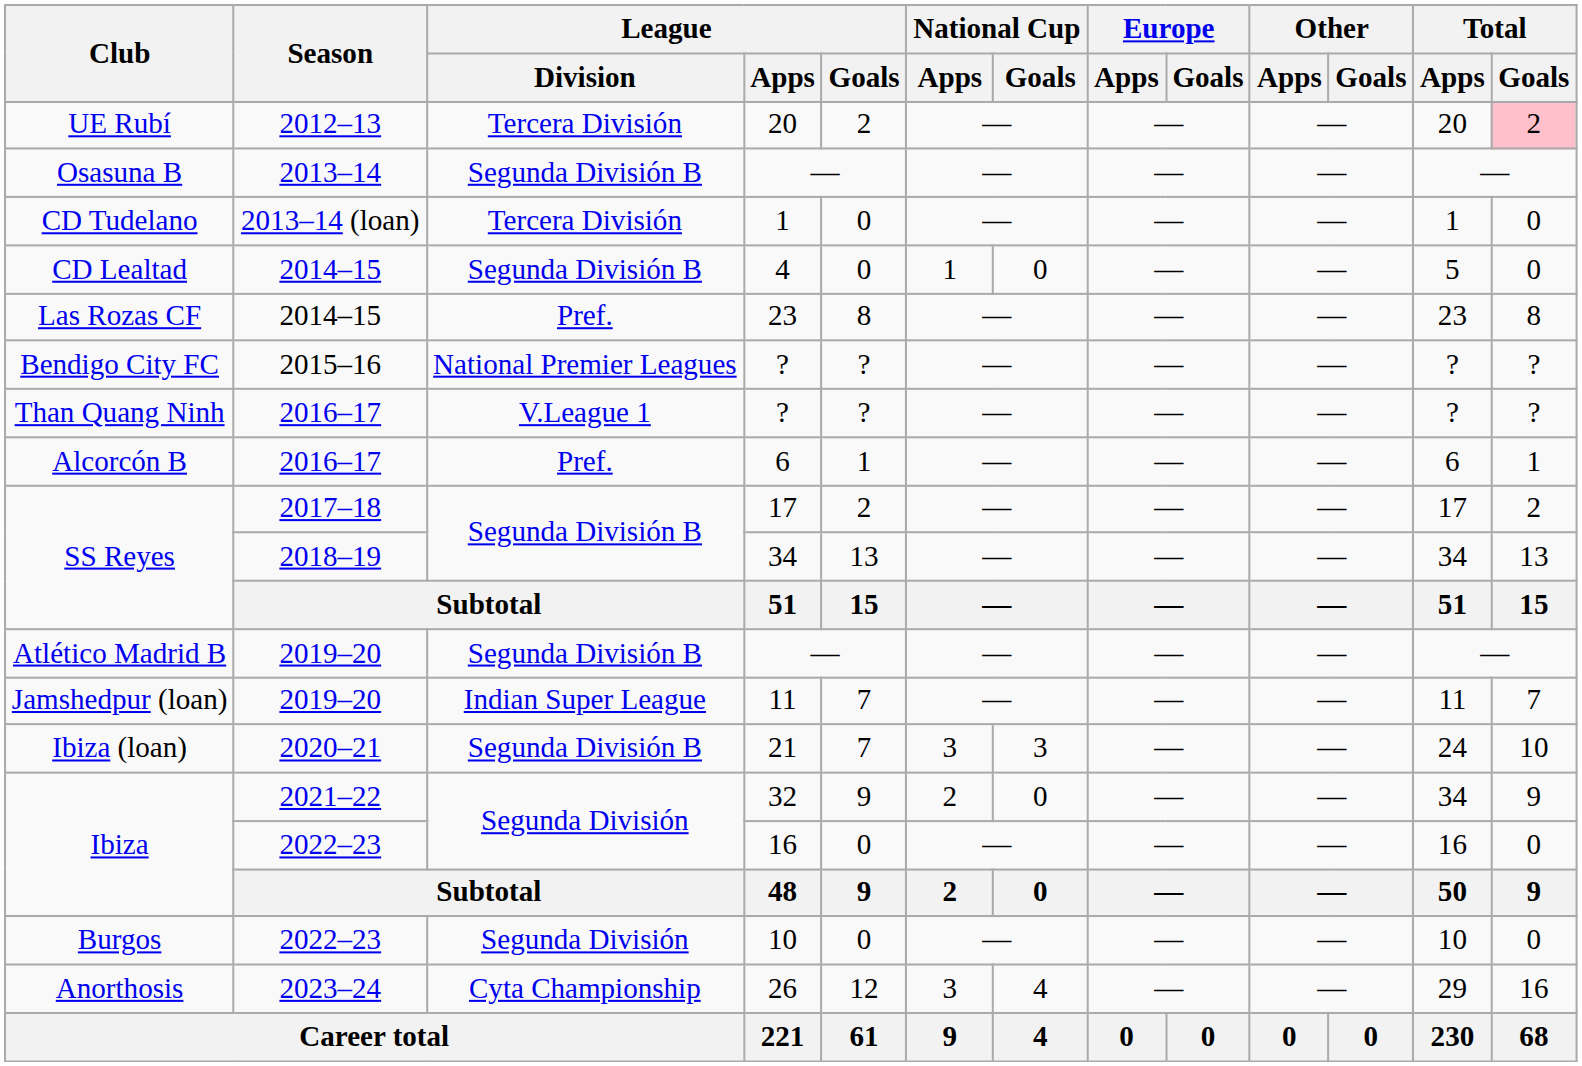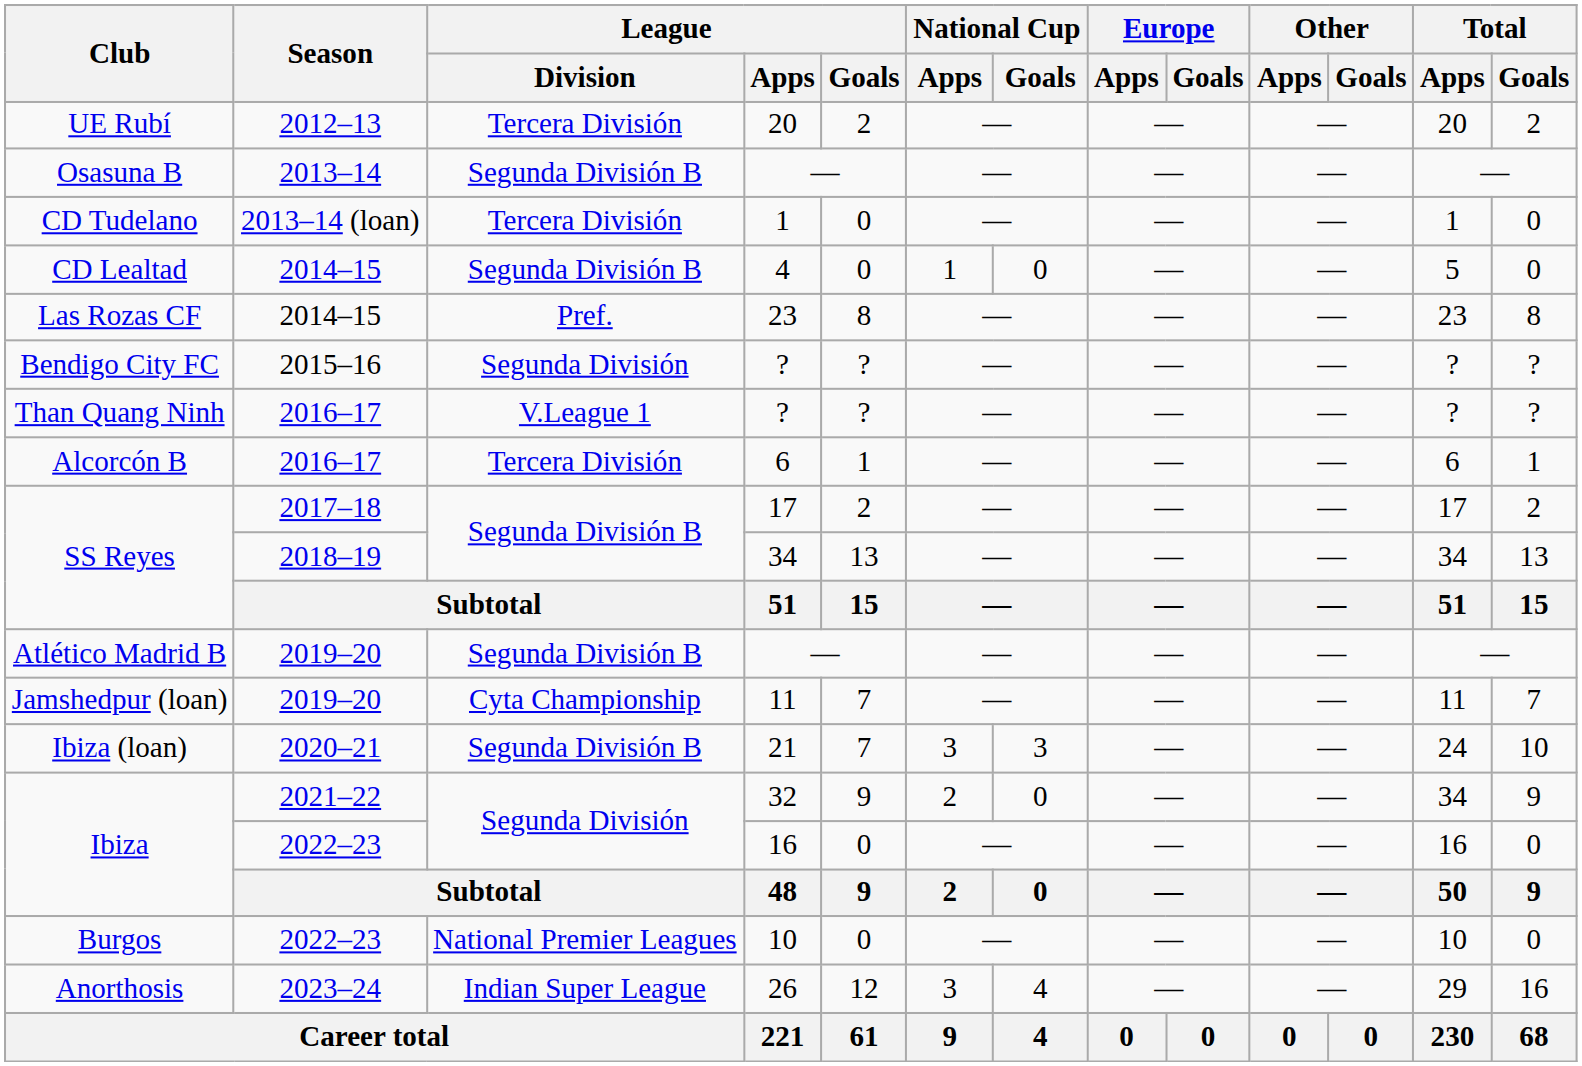UE Rubí | Total / Goals: pink background -> no background
Bendigo City FC | League / Division: National Premier Leagues -> Segunda División
Alcorcón B | League / Division: Pref. -> Tercera División
Jamshedpur (loan) | League / Division: Indian Super League -> Cyta Championship
Burgos | League / Division: Segunda División -> National Premier Leagues
Anorthosis | League / Division: Cyta Championship -> Indian Super League
